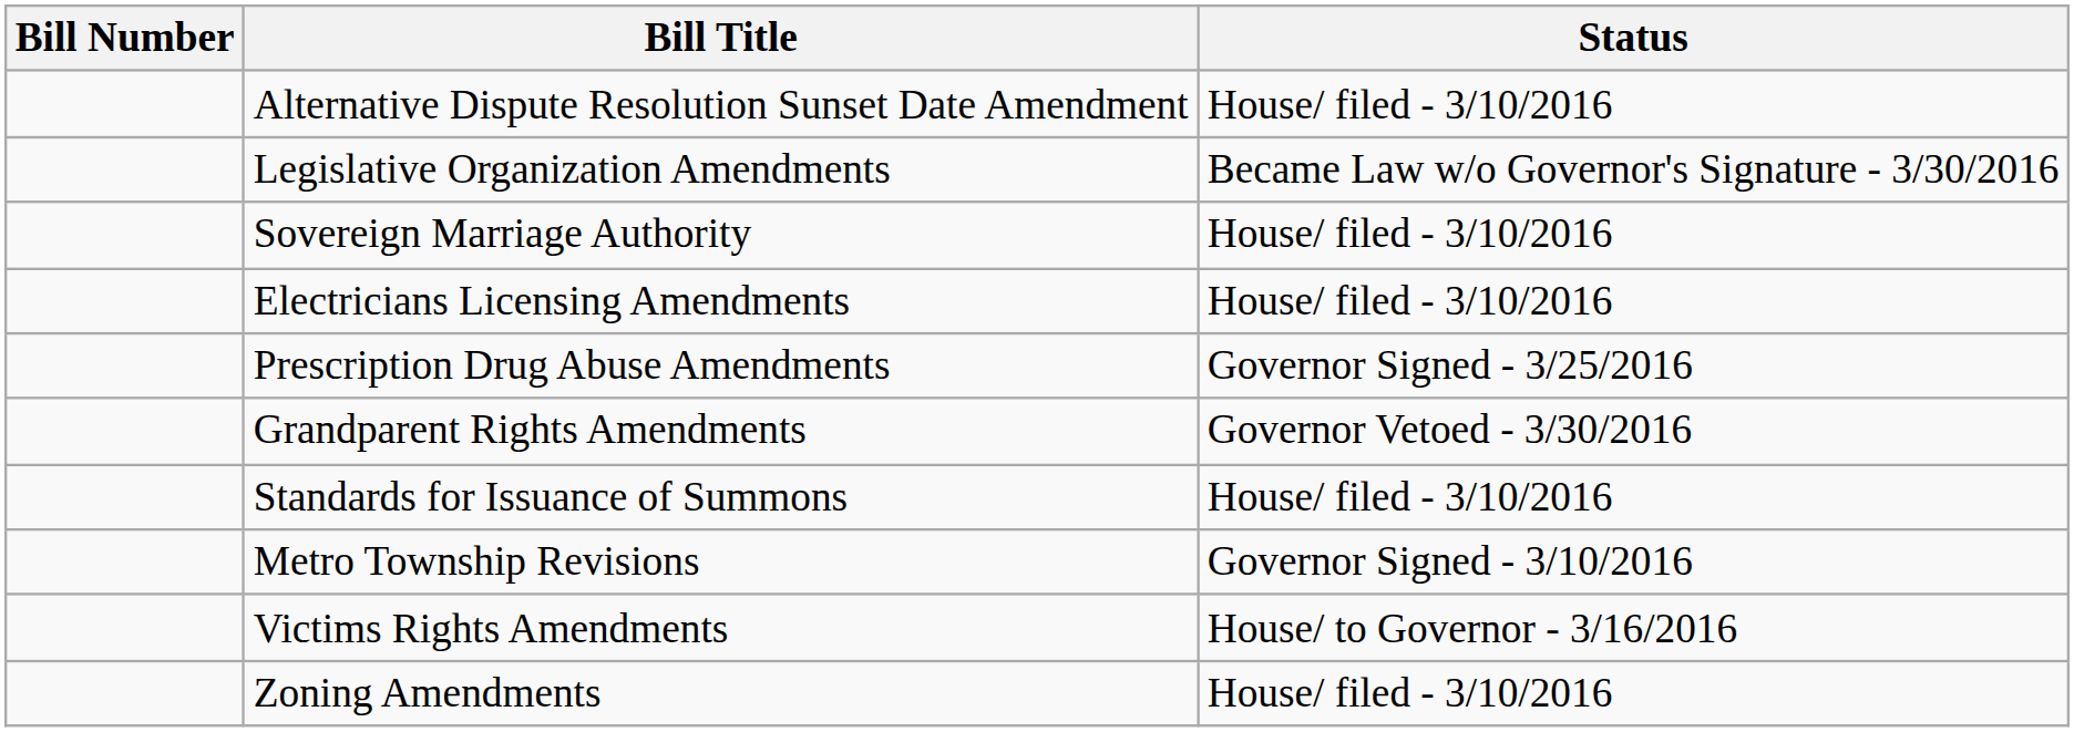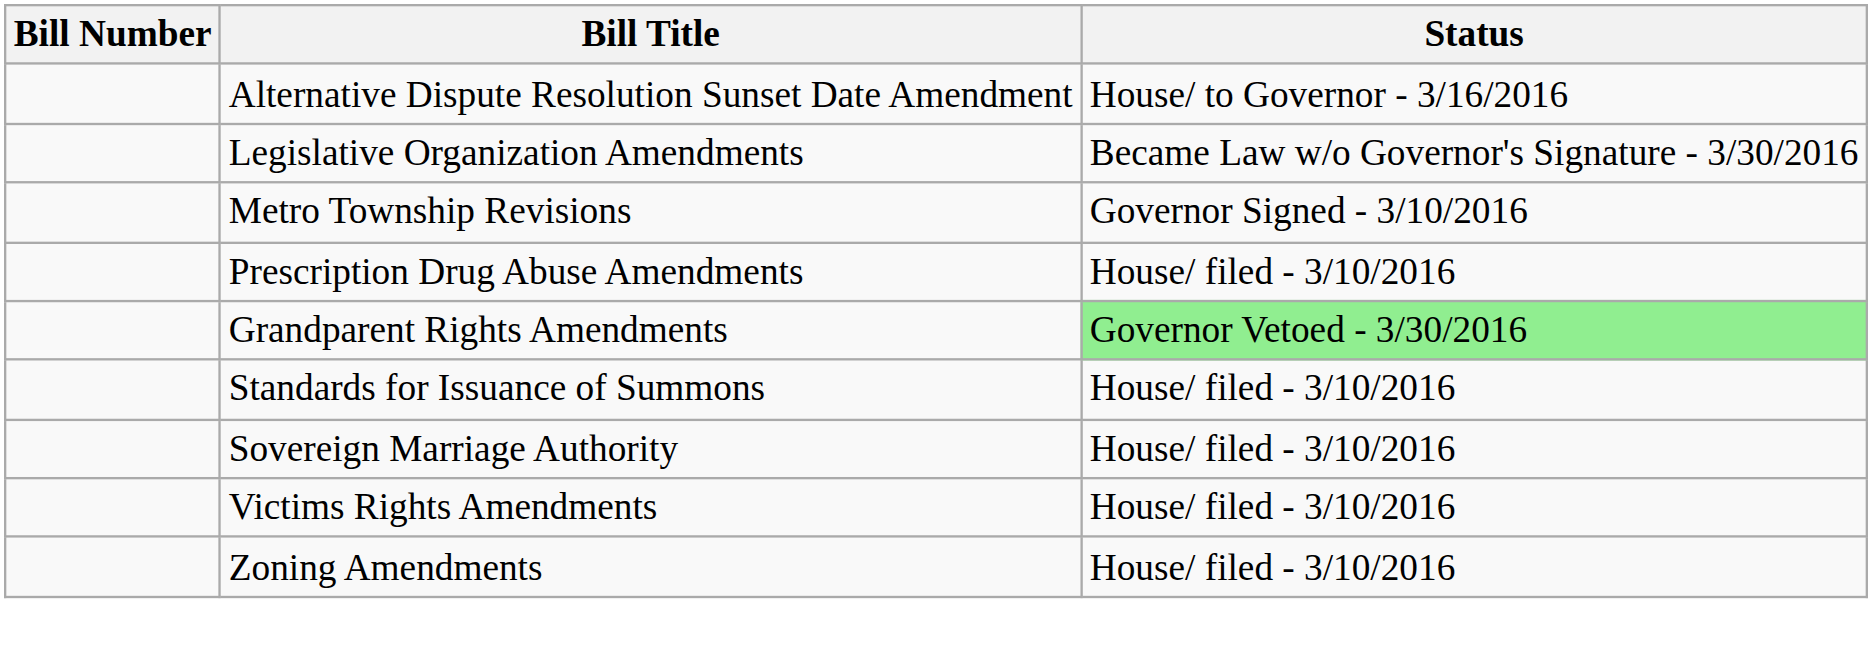Alternative Dispute Resolution Sunset Date Amendment | Status: House/ filed - 3/10/2016 -> House/ to Governor - 3/16/2016
rows swapped: Metro Township Revisions <-> Sovereign Marriage Authority
- row: Electricians Licensing Amendments | House/ filed - 3/10/2016
Prescription Drug Abuse Amendments | Status: Governor Signed - 3/25/2016 -> House/ filed - 3/10/2016
Grandparent Rights Amendments | Status: no background -> lightgreen background
Victims Rights Amendments | Status: House/ to Governor - 3/16/2016 -> House/ filed - 3/10/2016
